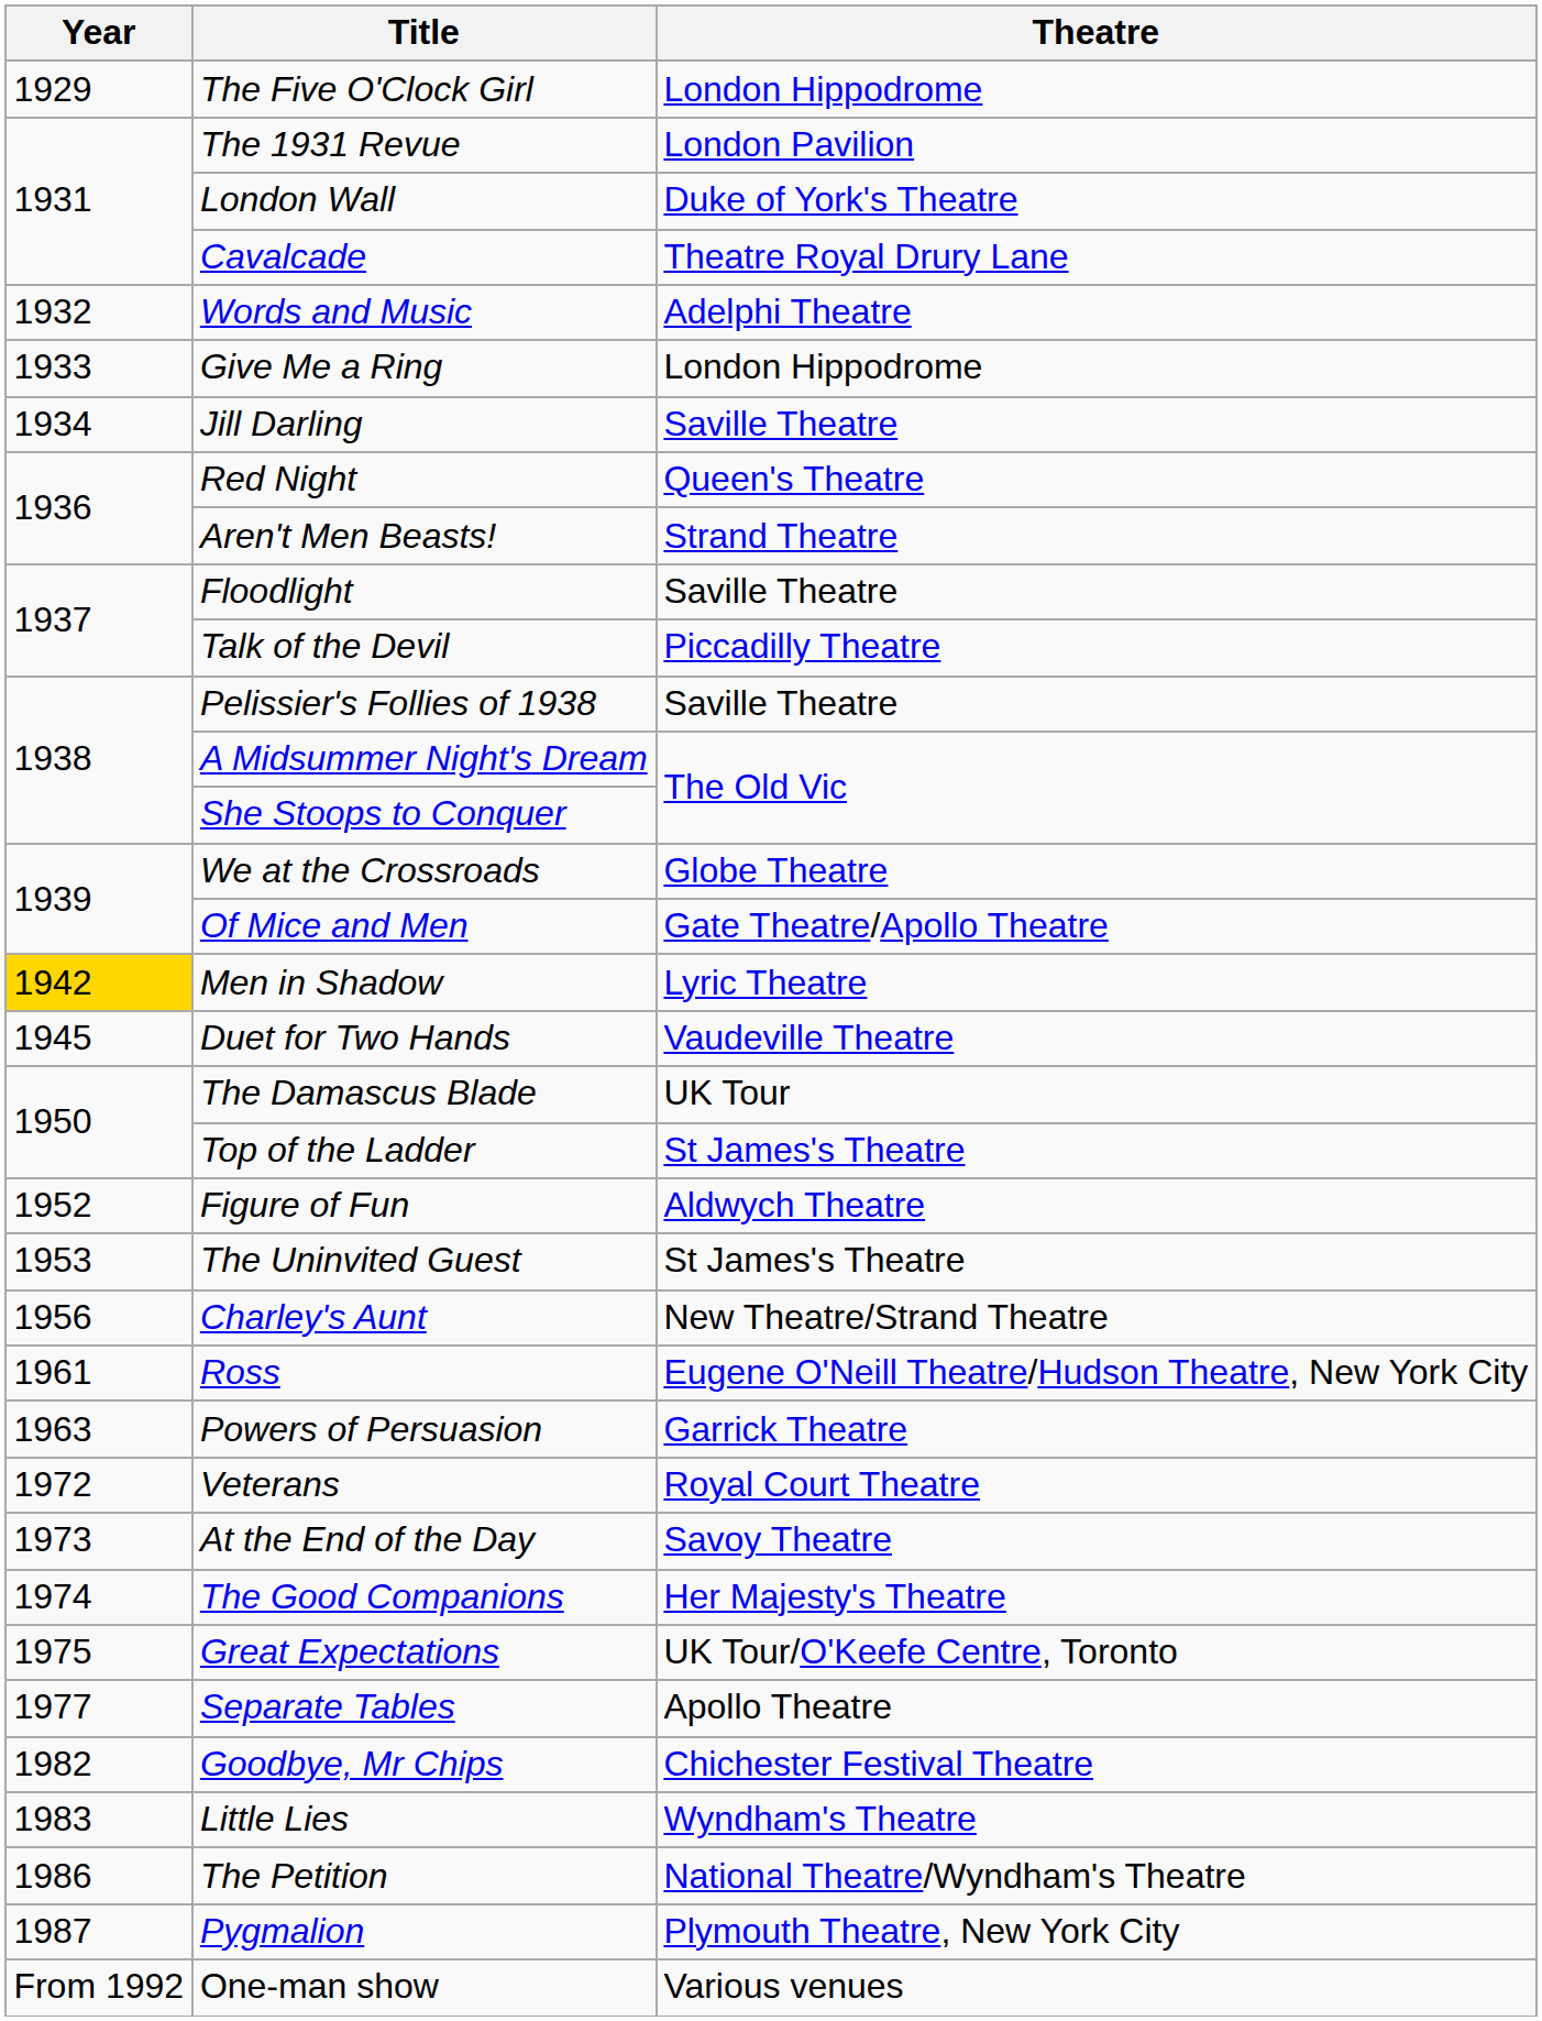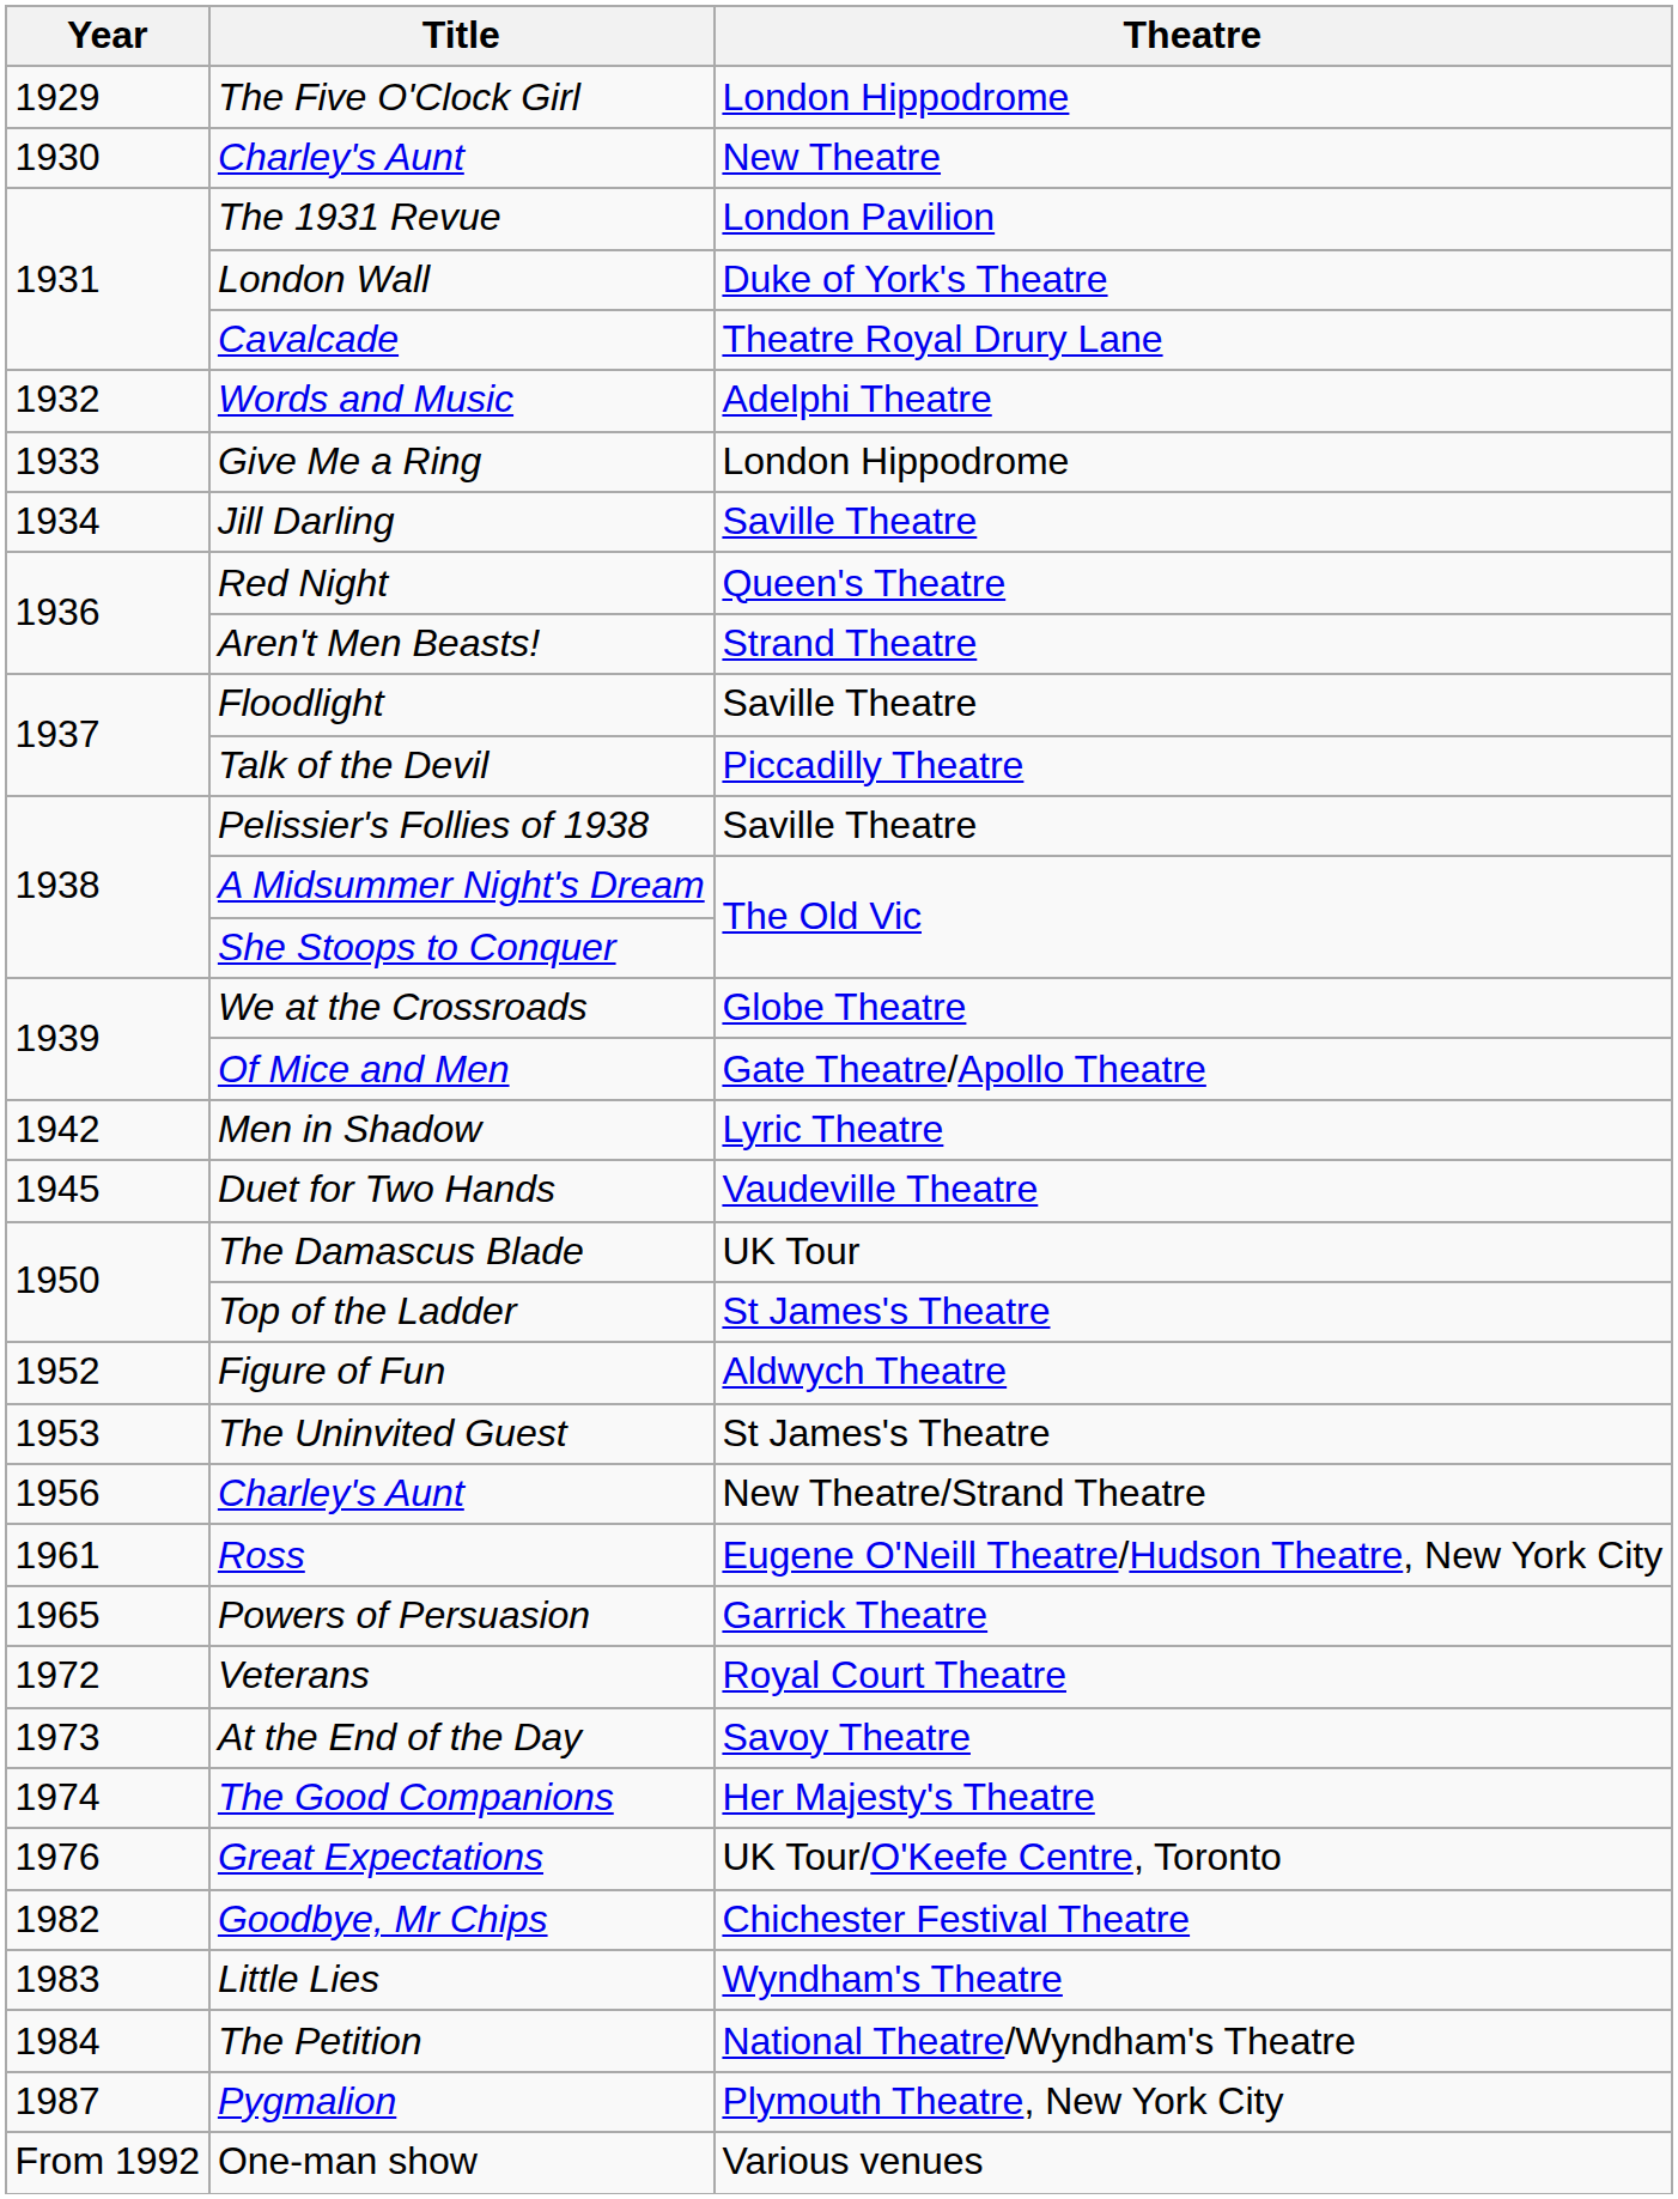+ row: 1930 | Charley's Aunt | New Theatre
Men in Shadow | Year: gold background -> no background
Powers of Persuasion | Year: 1963 -> 1965
Great Expectations | Year: 1975 -> 1976
- row: 1977 | Separate Tables | Apollo Theatre
The Petition | Year: 1986 -> 1984
